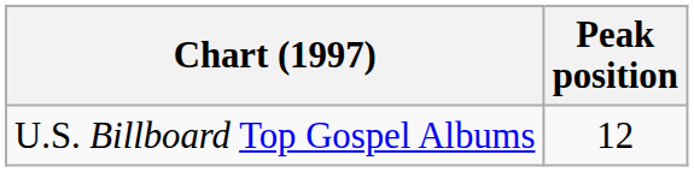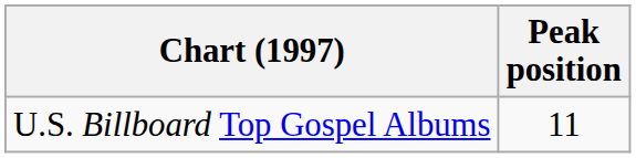U.S. Billboard Top Gospel Albums | Peak position: 12 -> 11
